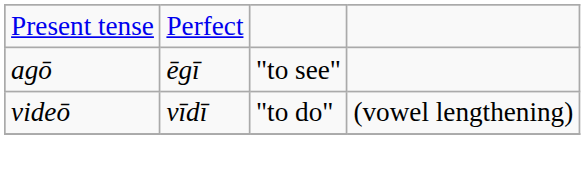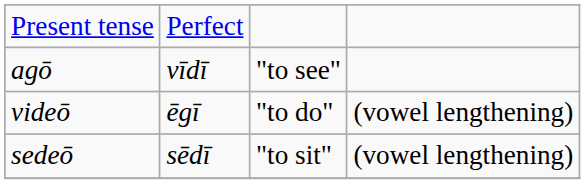agō | column 2: ēgī -> vīdī
videō | column 2: vīdī -> ēgī
+ row: sedeō | sēdī | "to sit" | (vowel lengthening)
